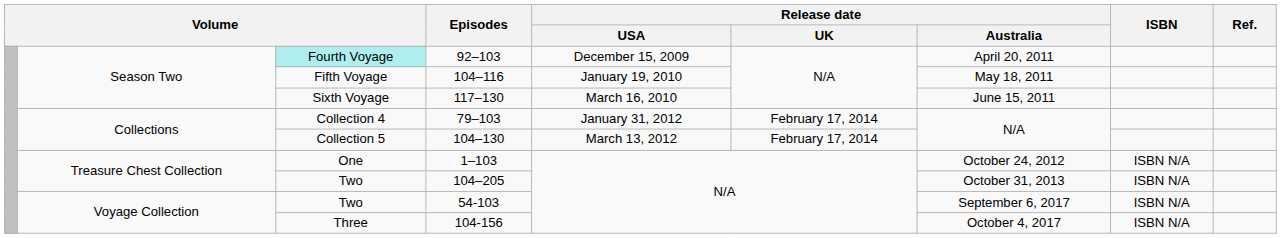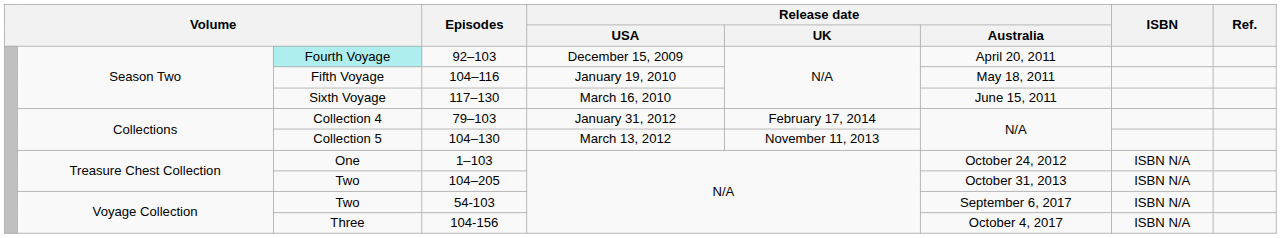104–130 | Release date / UK: February 17, 2014 -> November 11, 2013
